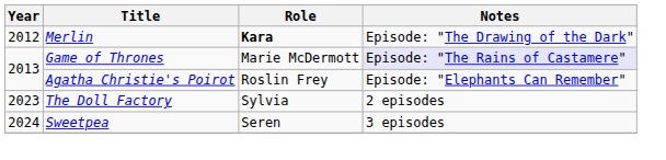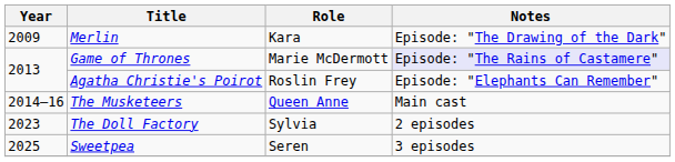Merlin | Year: 2012 -> 2009
Merlin | Role: bold -> normal
+ row: 2014–16 | The Musketeers | Queen Anne | Main cast
Sweetpea | Year: 2024 -> 2025
